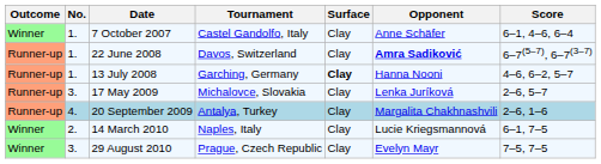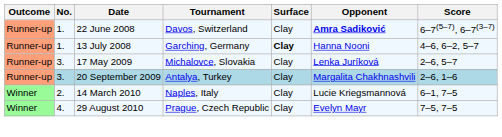- row: Winner | 1. | 7 October 2007 | Castel Gandolfo, Italy | Clay | Anne Schäfer | 6–1, 4–6, 6–4
20 September 2009 | No.: 4. -> 3.
29 August 2010 | No.: 3. -> 4.
